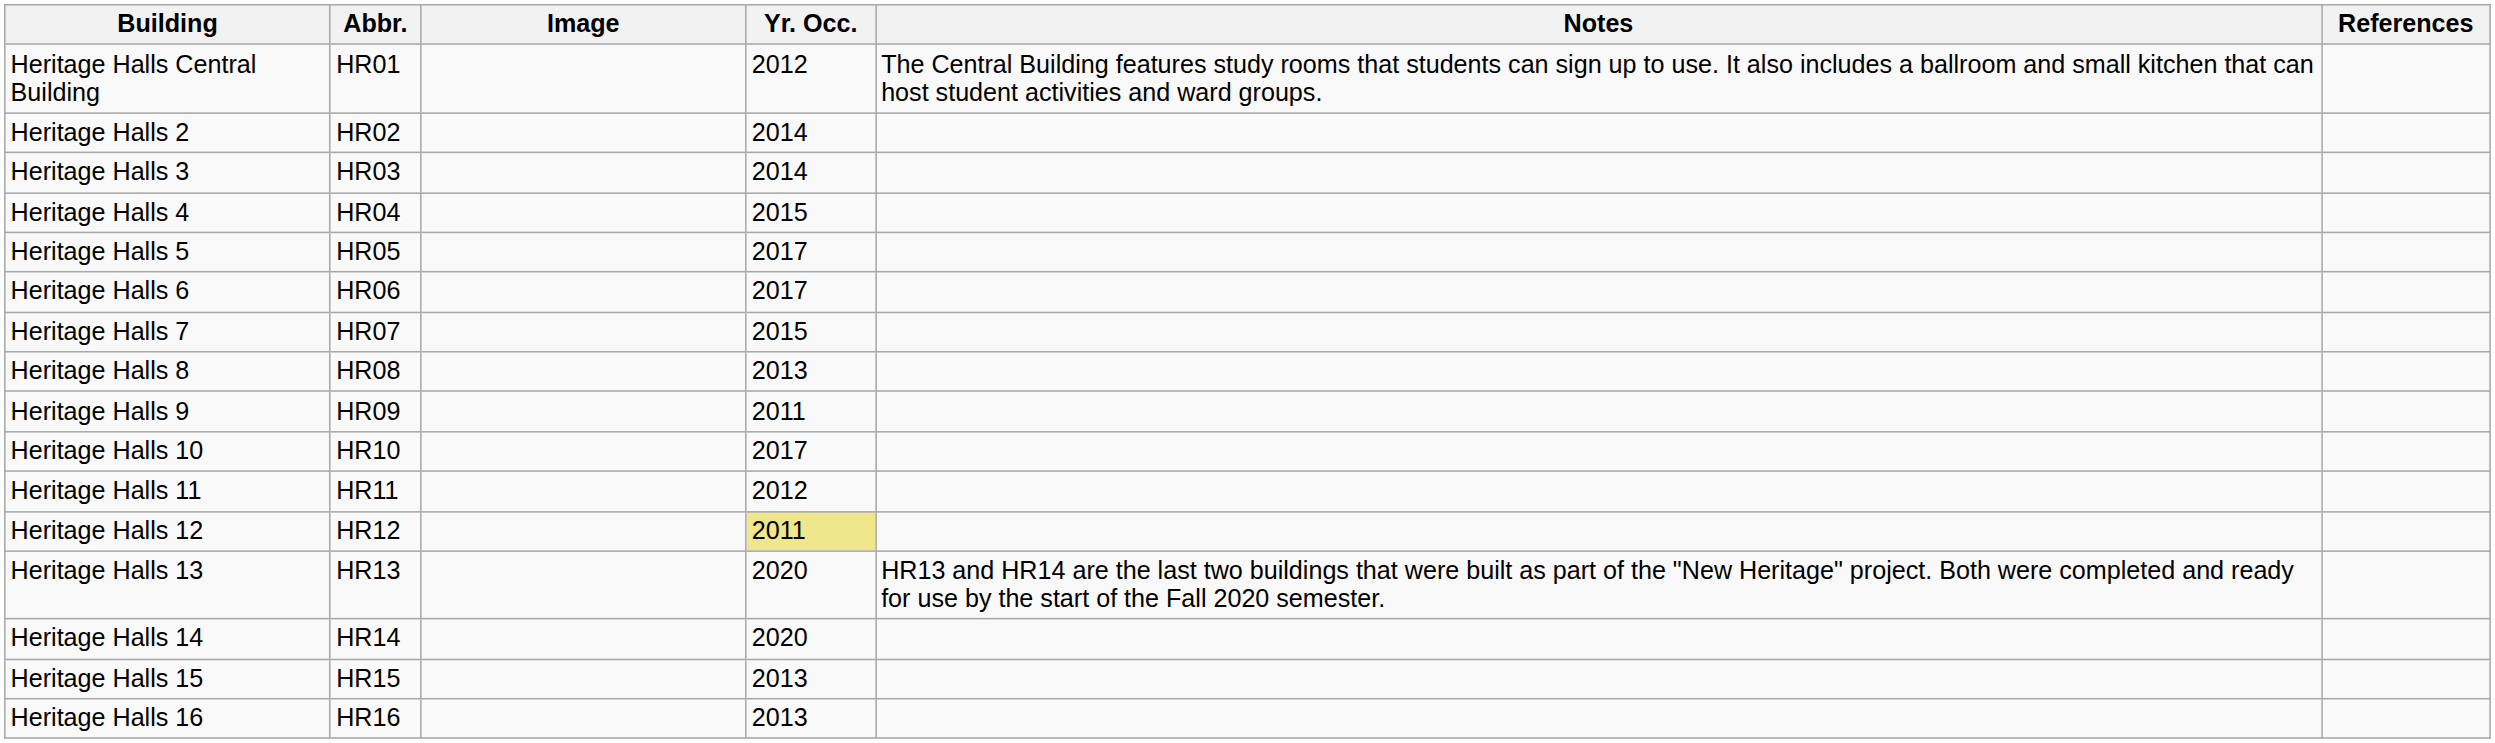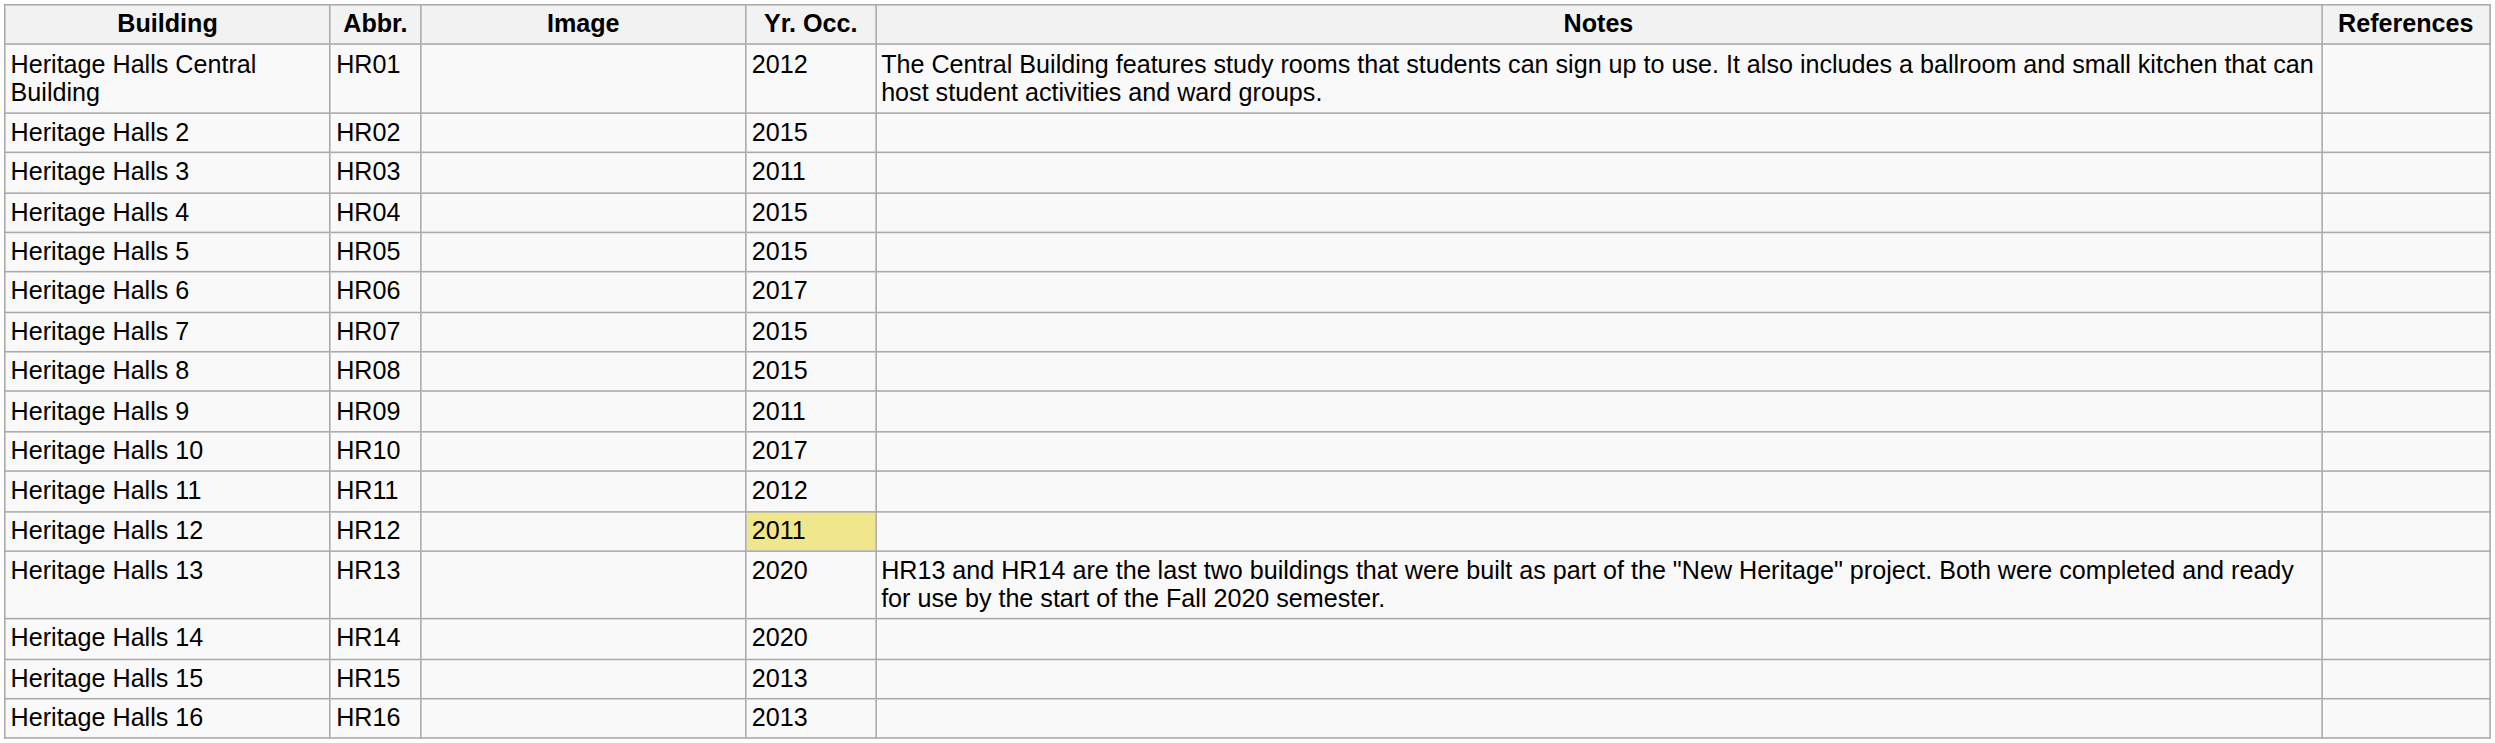Heritage Halls 2 | Yr. Occ.: 2014 -> 2015
Heritage Halls 3 | Yr. Occ.: 2014 -> 2011
Heritage Halls 5 | Yr. Occ.: 2017 -> 2015
Heritage Halls 8 | Yr. Occ.: 2013 -> 2015
